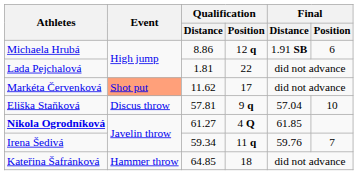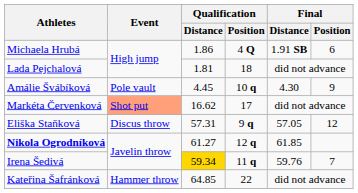Michaela Hrubá | Qualification / Distance: 8.86 -> 1.86
Michaela Hrubá | Qualification / Position: 12 q -> 4 Q
Lada Pejchalová | Qualification / Position: 22 -> 18
+ row: Amálie Švábíková | Pole vault | 4.45 | 10 q | 4.30 | 9
Markéta Červenková | Qualification / Distance: 11.62 -> 16.62
Eliška Staňková | Qualification / Distance: 57.81 -> 57.31
Eliška Staňková | Final / Distance: 57.04 -> 57.05
Eliška Staňková | Final / Position: 10 -> 12
Nikola Ogrodníková | Qualification / Position: 4 Q -> 12 q
Irena Šedivá | Qualification / Distance: no background -> gold background
Kateřina Šafránková | Qualification / Position: 18 -> 22
